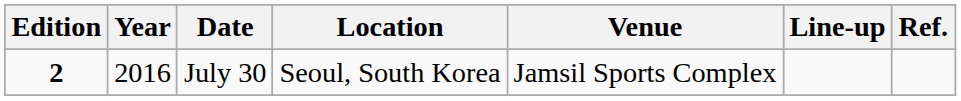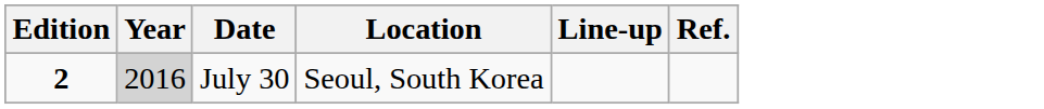- column: Venue | Jamsil Sports Complex
July 30 | Year: no background -> lightgrey background
